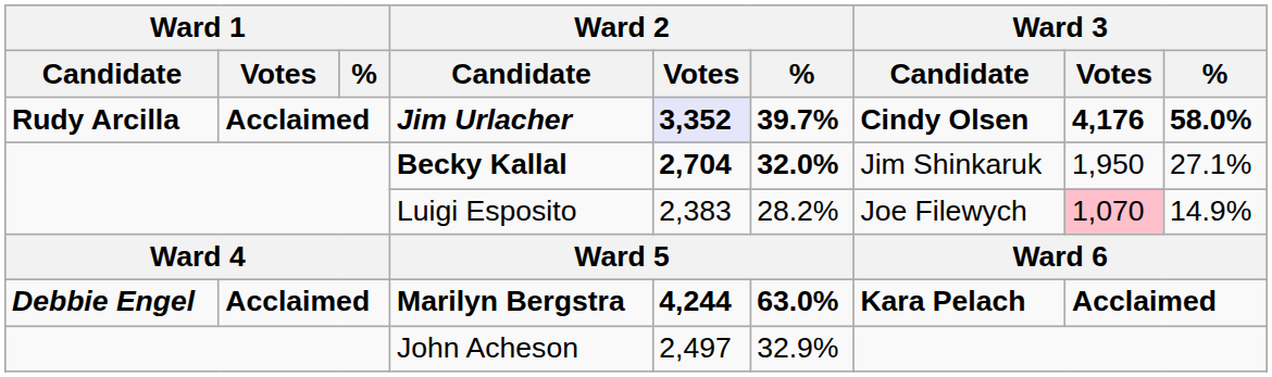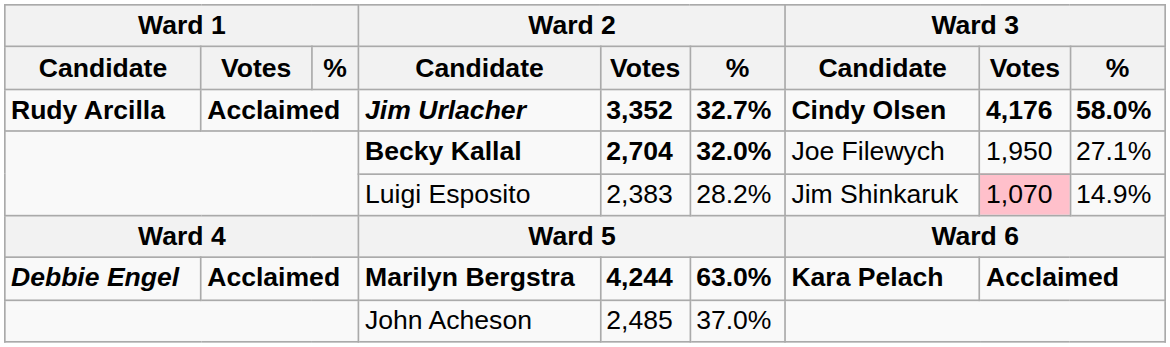Jim Urlacher | Ward 2 / Votes: lavender background -> no background
Jim Urlacher | Ward 2 / %: 39.7% -> 32.7%
Becky Kallal | Ward 3 / Candidate: Jim Shinkaruk -> Joe Filewych
Luigi Esposito | Ward 3 / Candidate: Joe Filewych -> Jim Shinkaruk
John Acheson | Ward 2 / Votes: 2,497 -> 2,485
John Acheson | Ward 2 / %: 32.9% -> 37.0%
